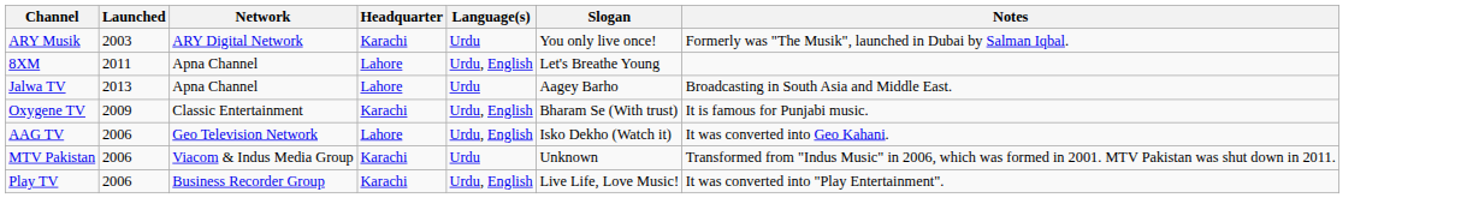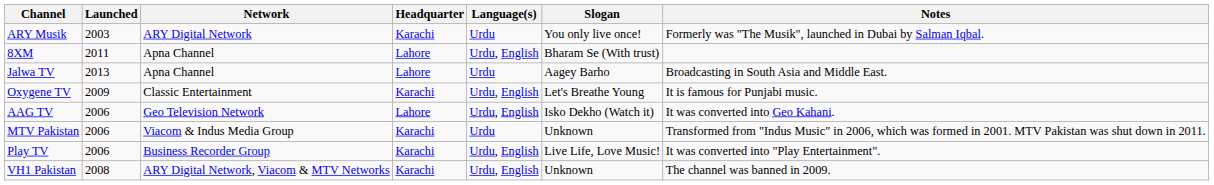8XM | Slogan: Let's Breathe Young -> Bharam Se (With trust)
Oxygene TV | Slogan: Bharam Se (With trust) -> Let's Breathe Young
+ row: VH1 Pakistan | 2008 | ARY Digital Network, Viacom & MTV Networks | Karachi | Urdu, English | Unknown | The channel was banned in 2009.
